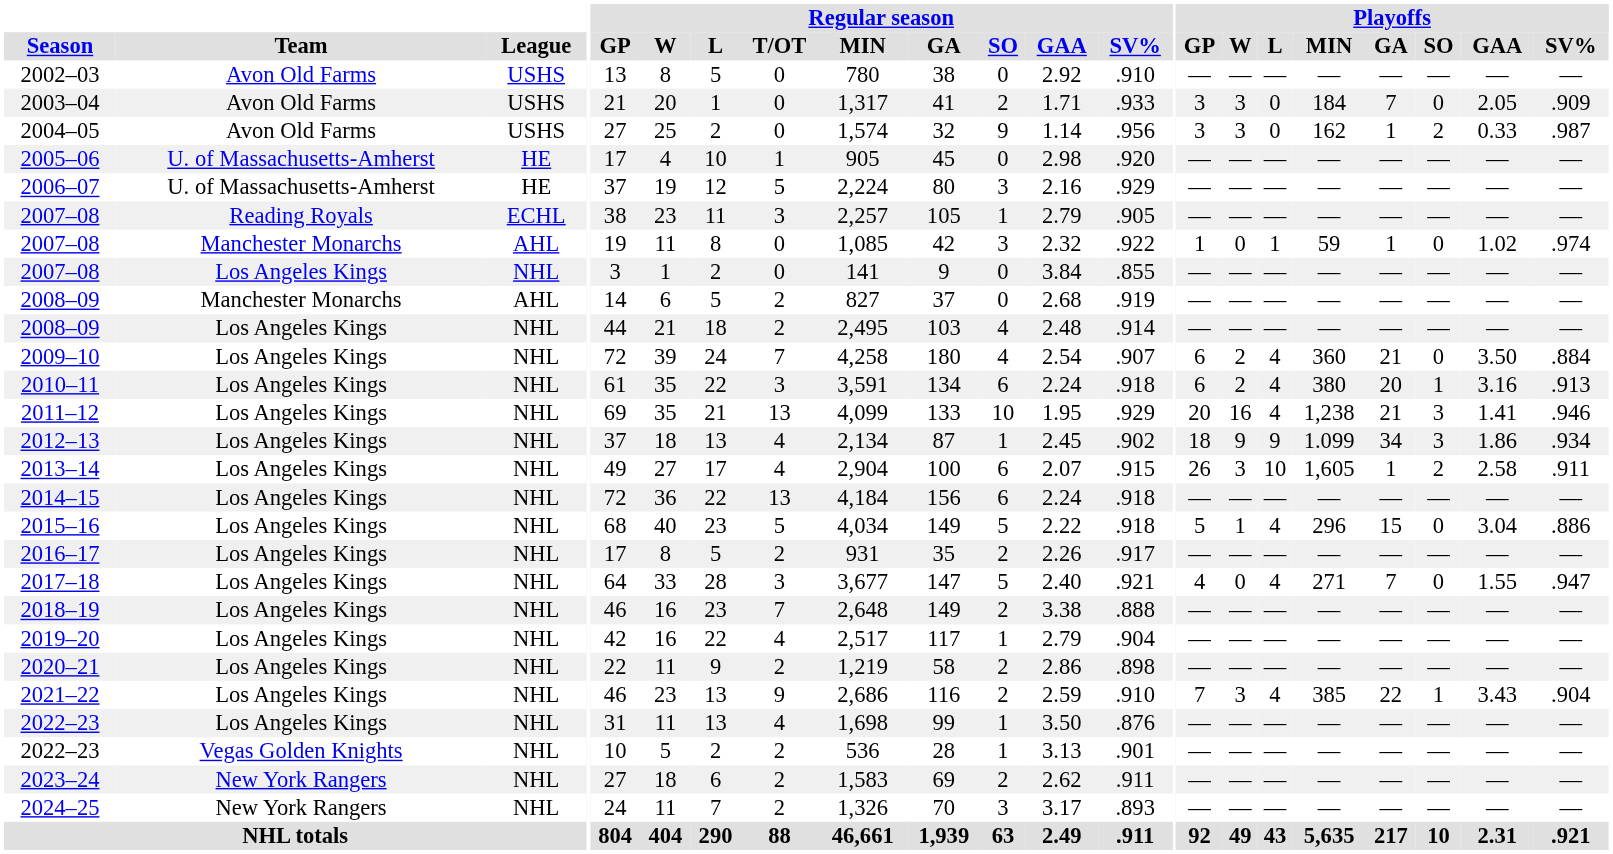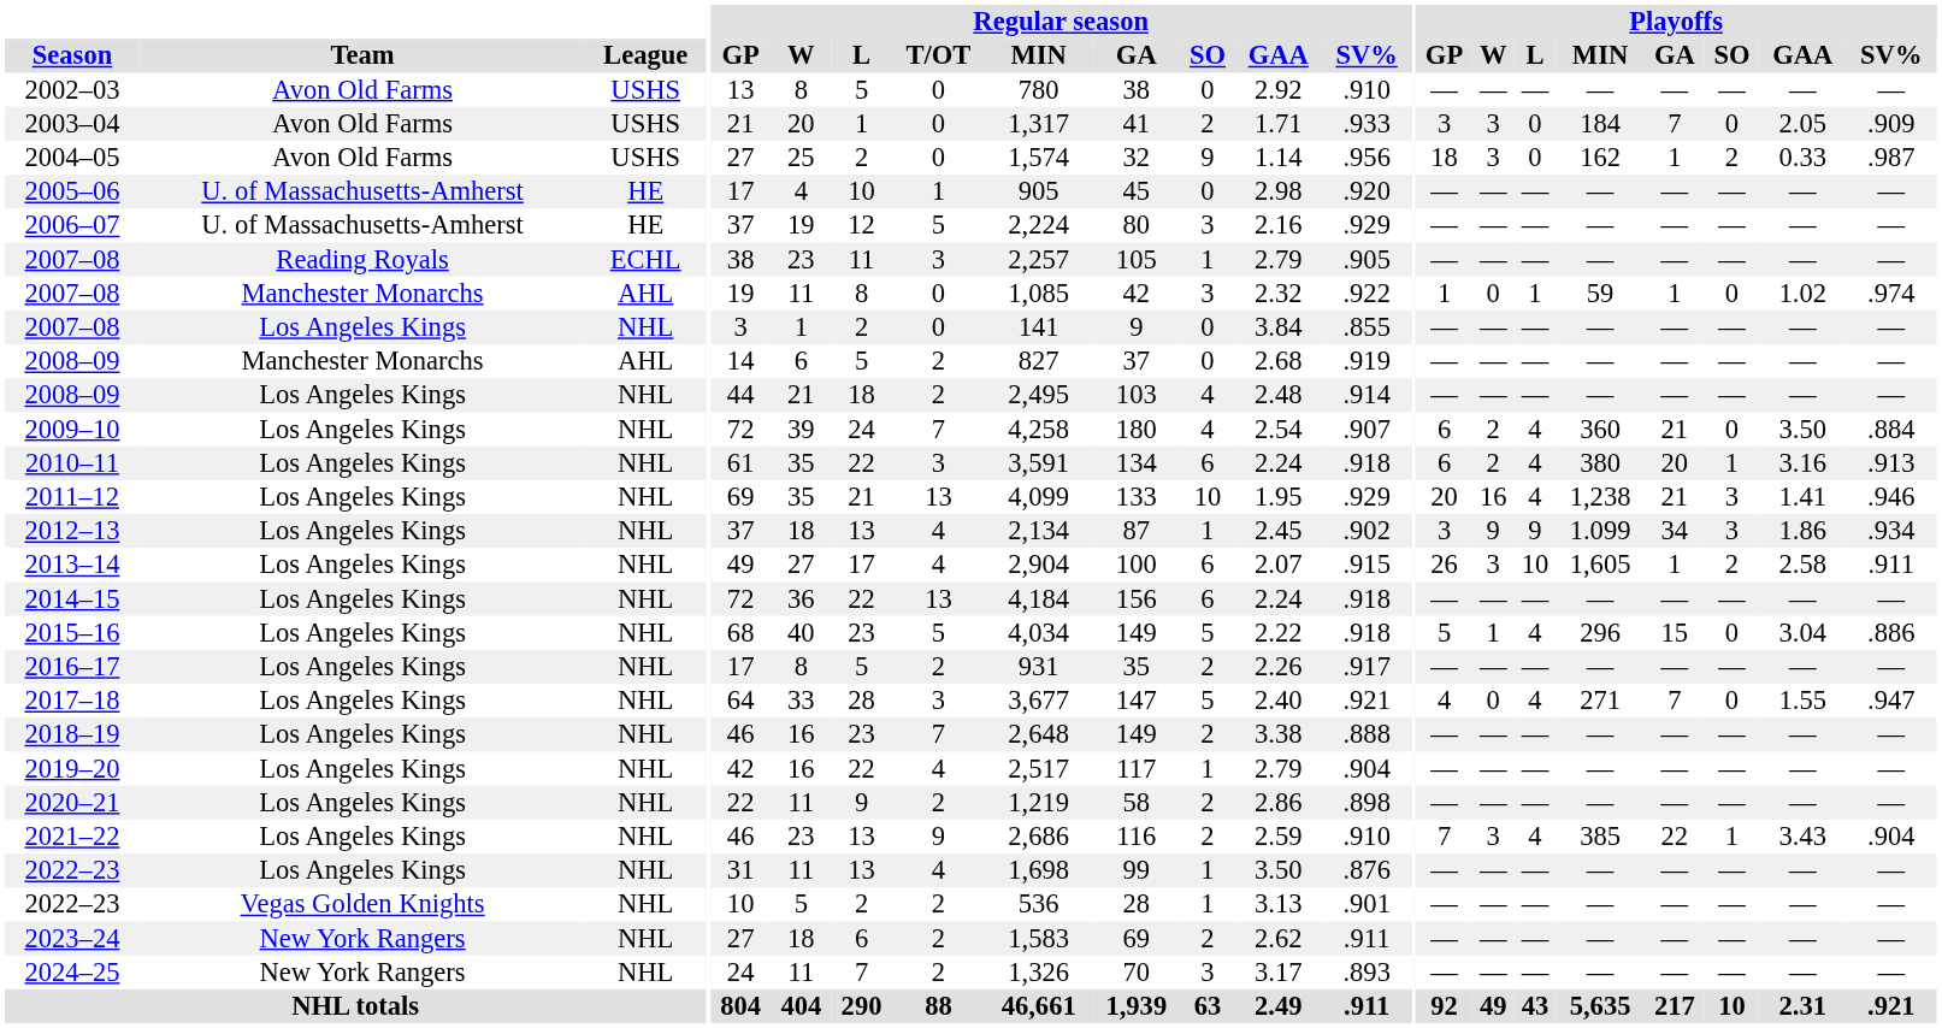2004–05 | Playoffs / GP: 3 -> 18
2012–13 | Playoffs / GP: 18 -> 3
